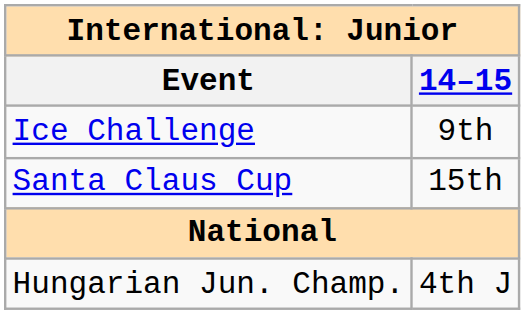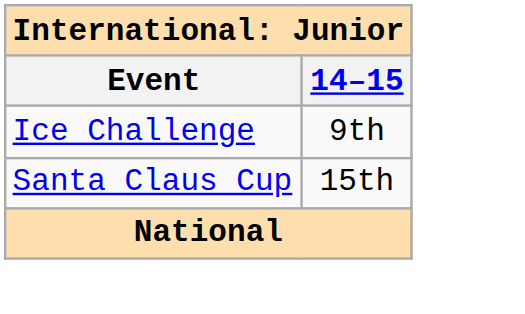- row: Hungarian Jun. Champ. | 4th J
